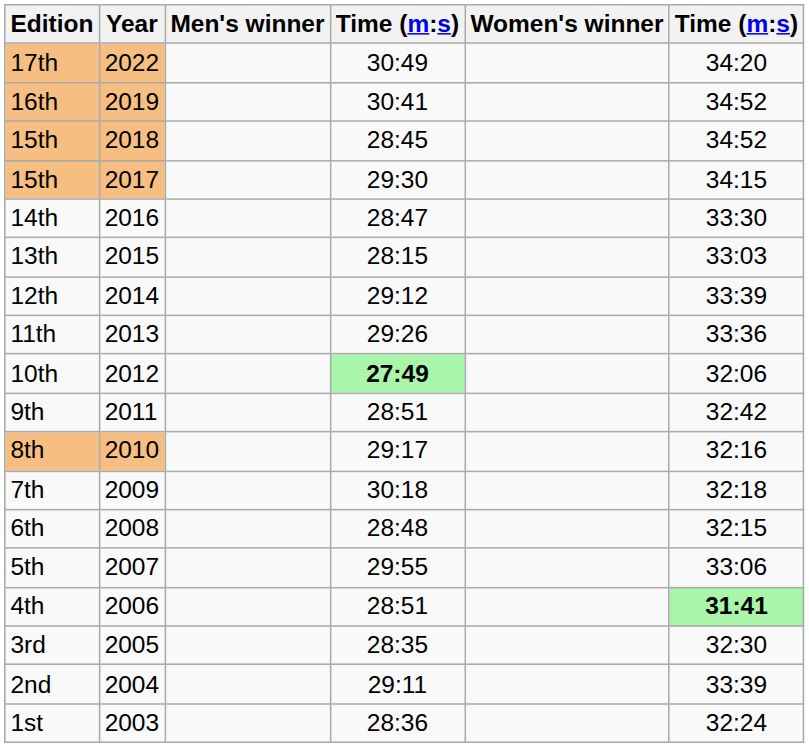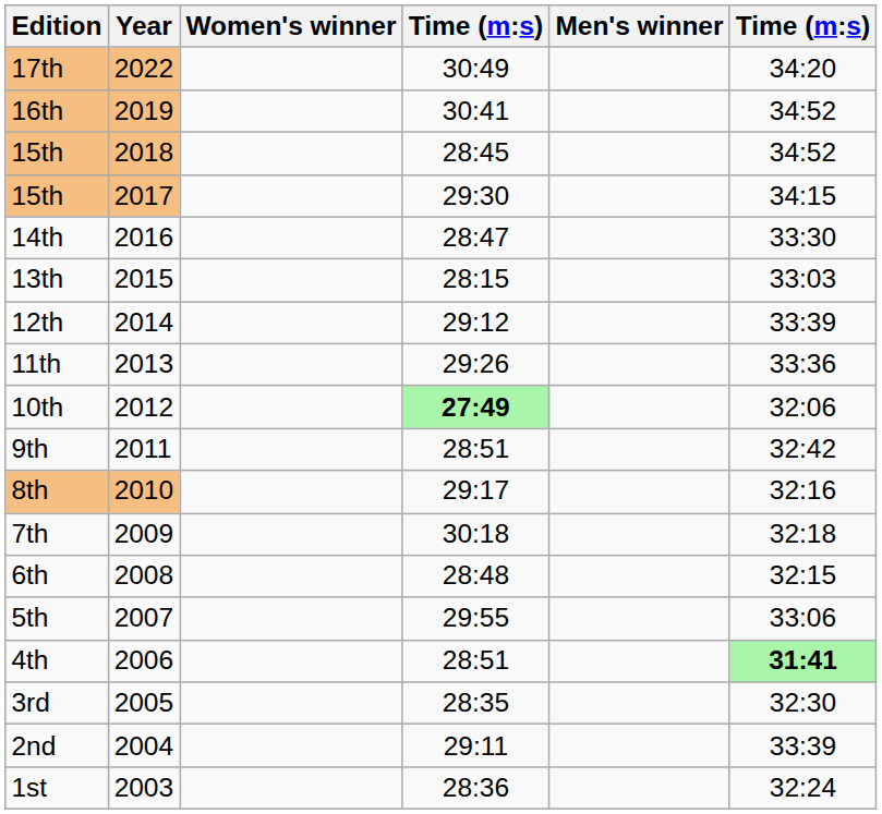columns swapped: Men's winner <-> Women's winner
